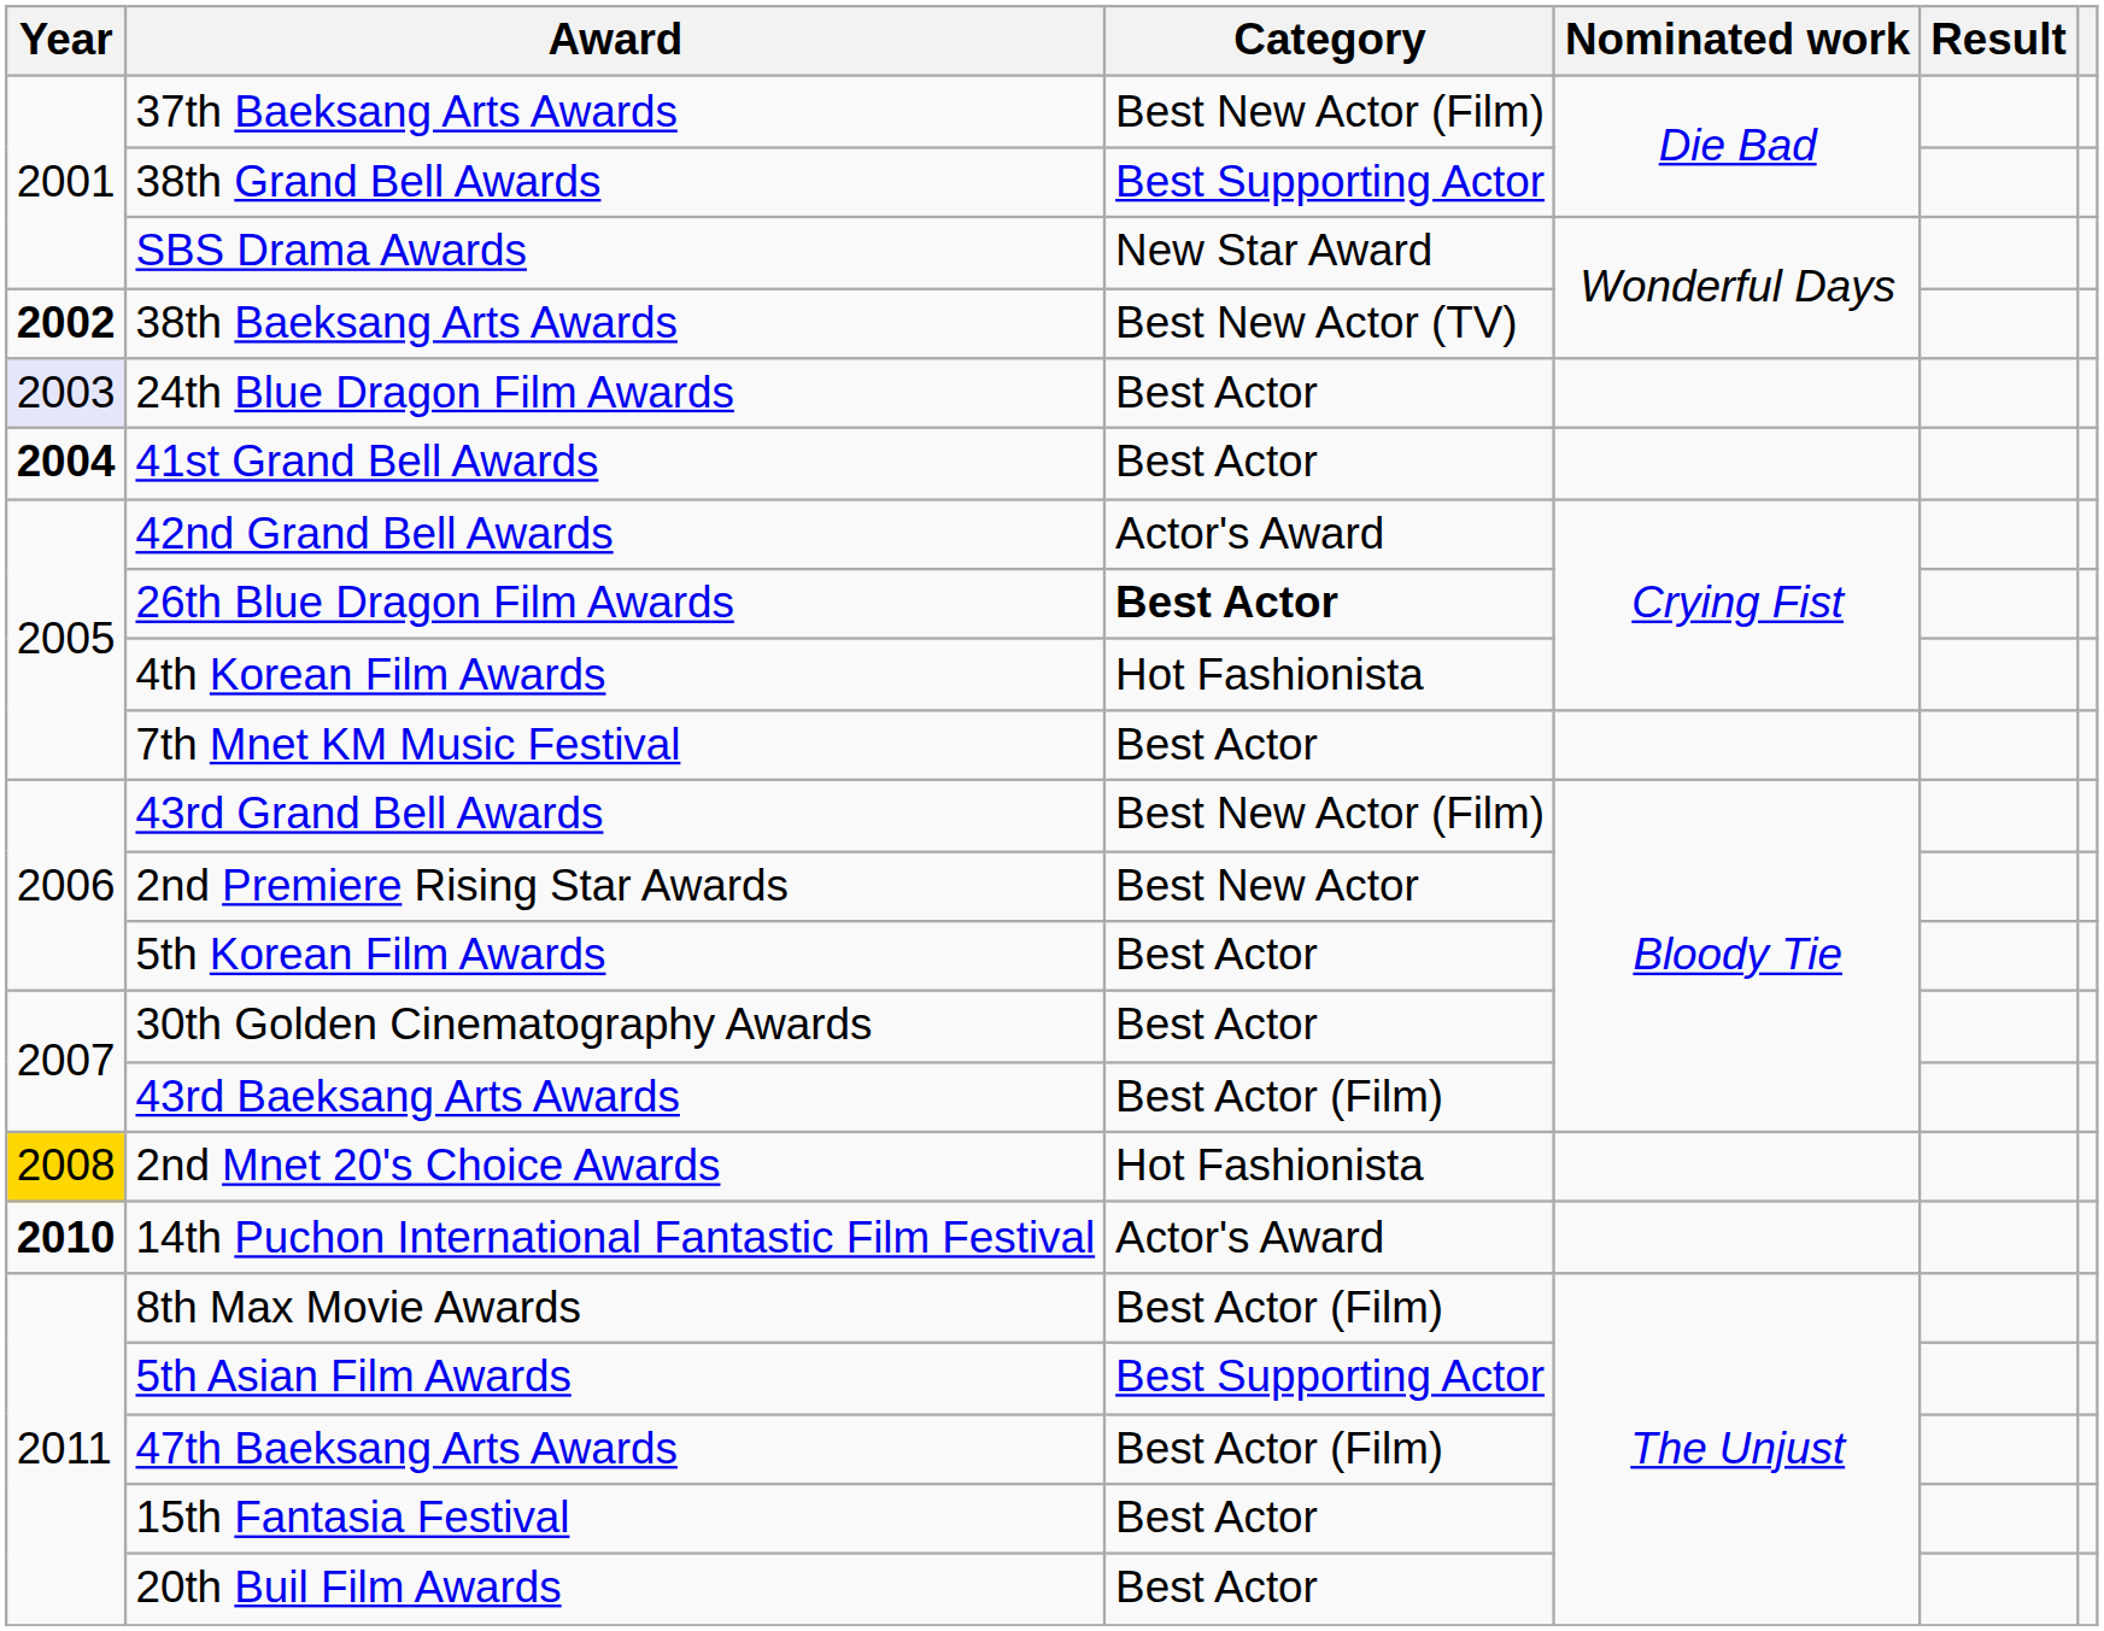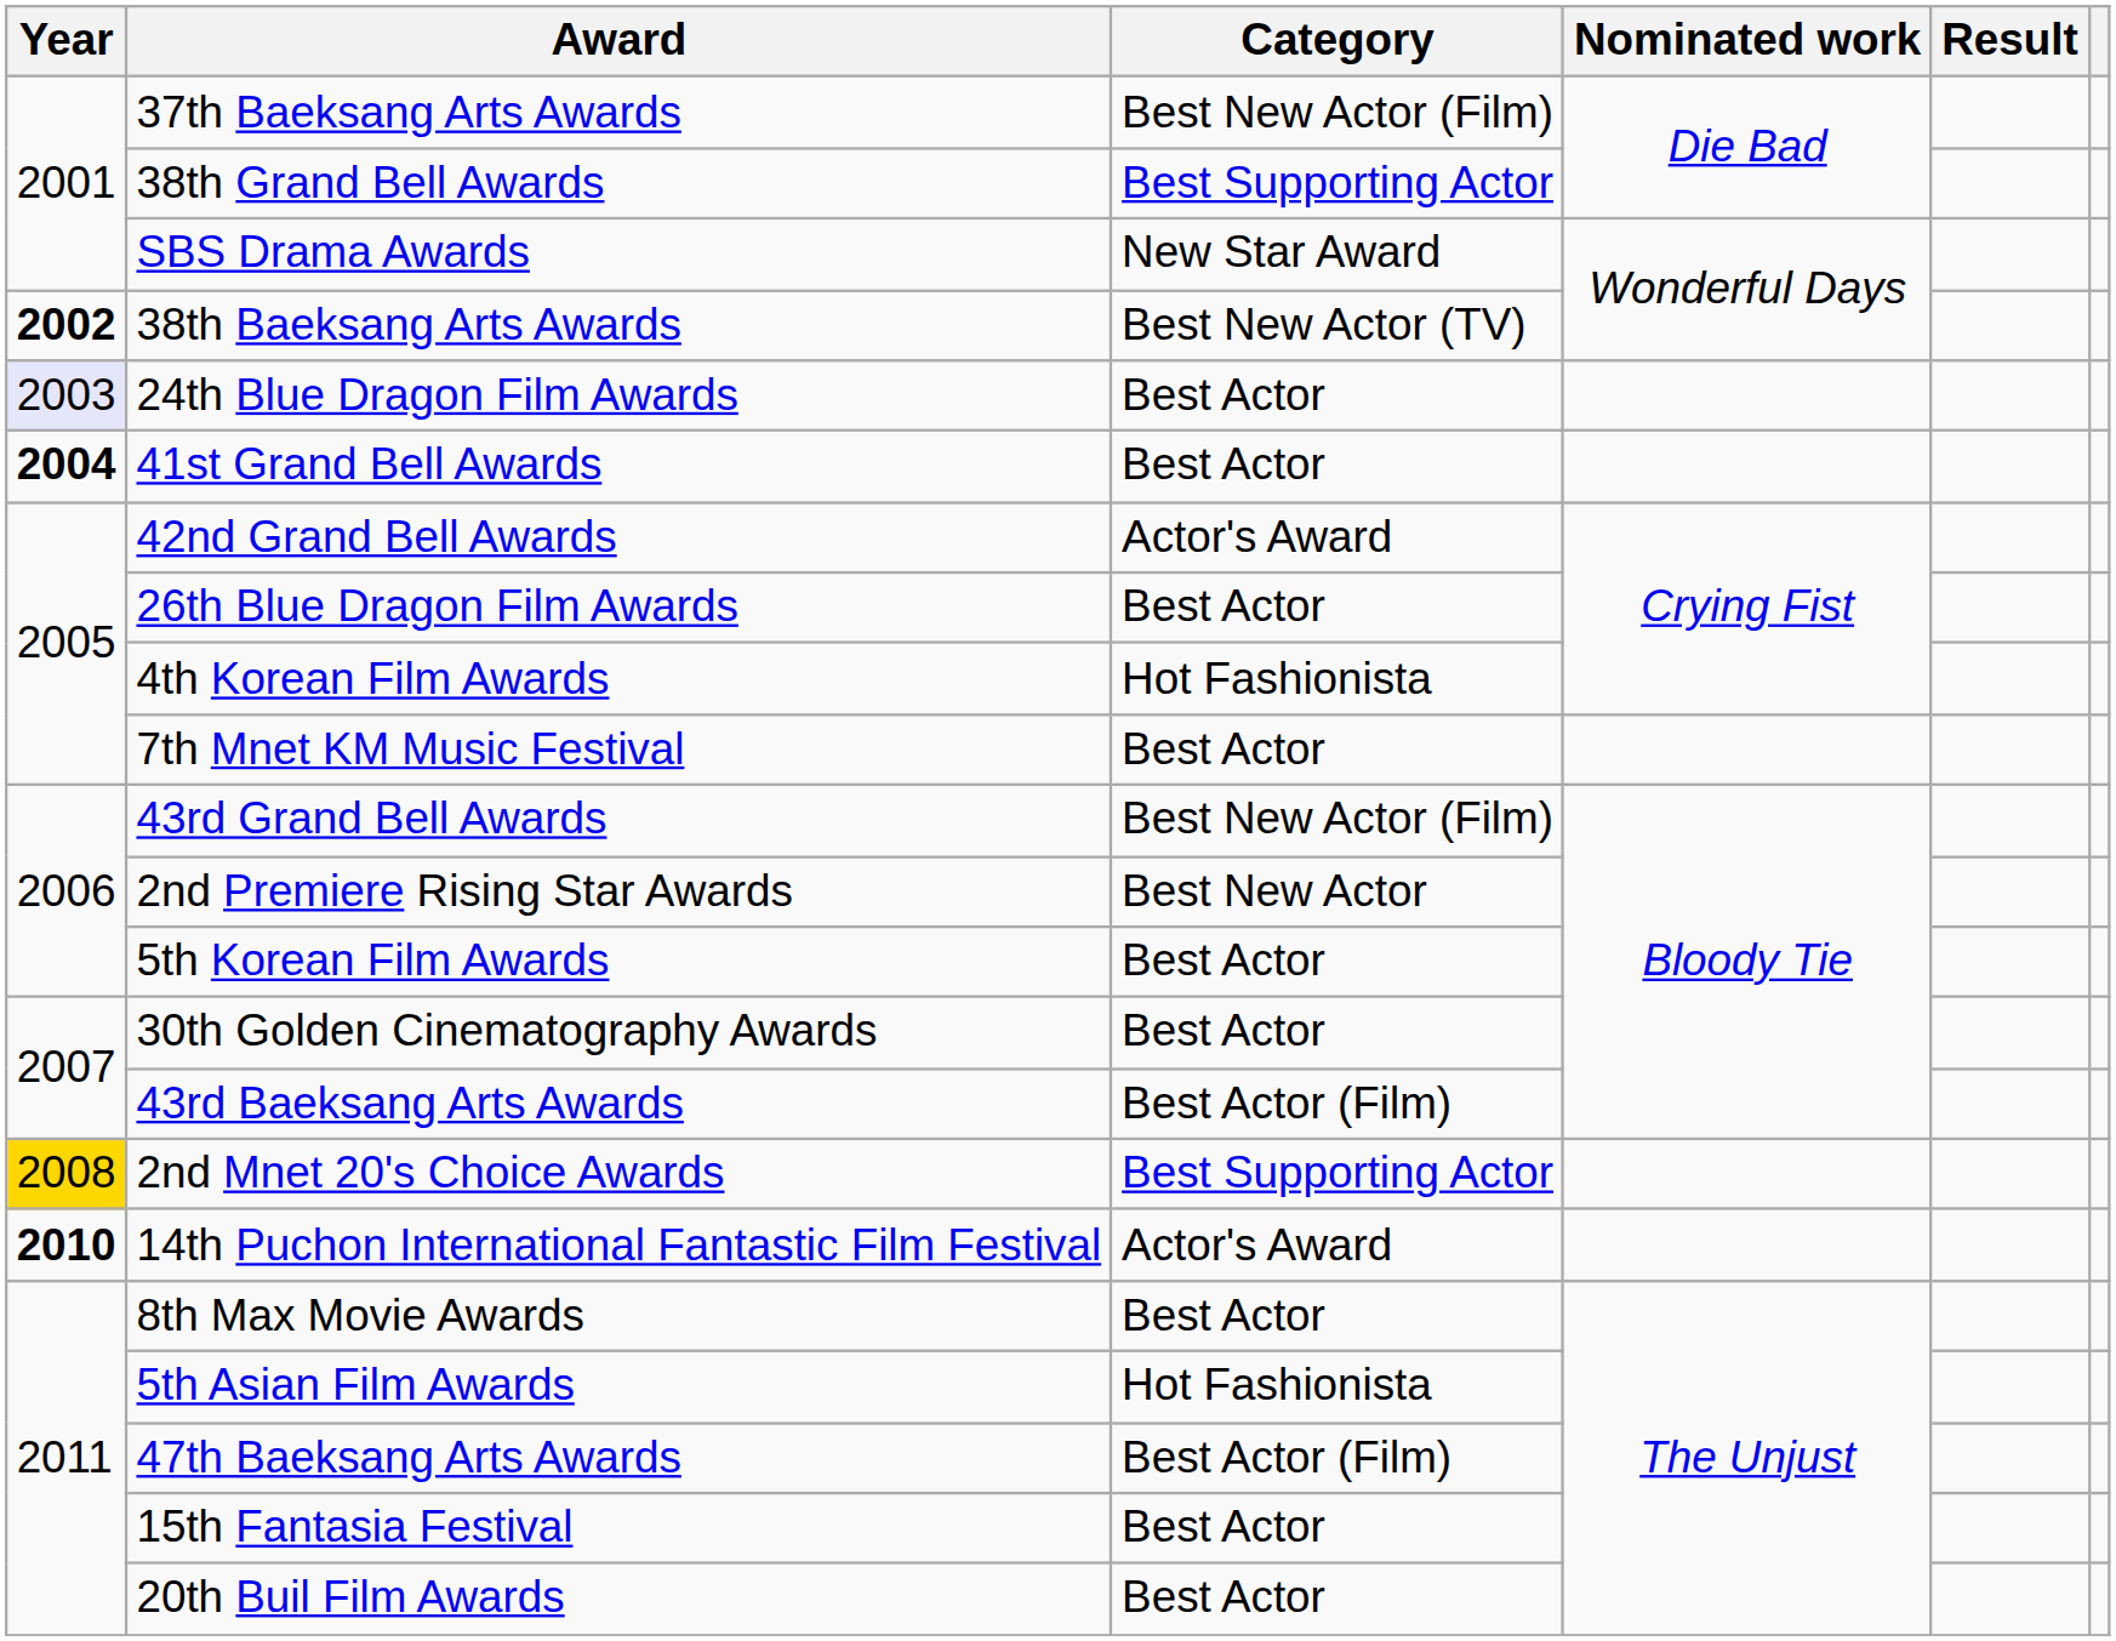26th Blue Dragon Film Awards | Category: bold -> normal
2nd Mnet 20's Choice Awards | Category: Hot Fashionista -> Best Supporting Actor
8th Max Movie Awards | Category: Best Actor (Film) -> Best Actor
5th Asian Film Awards | Category: Best Supporting Actor -> Hot Fashionista
